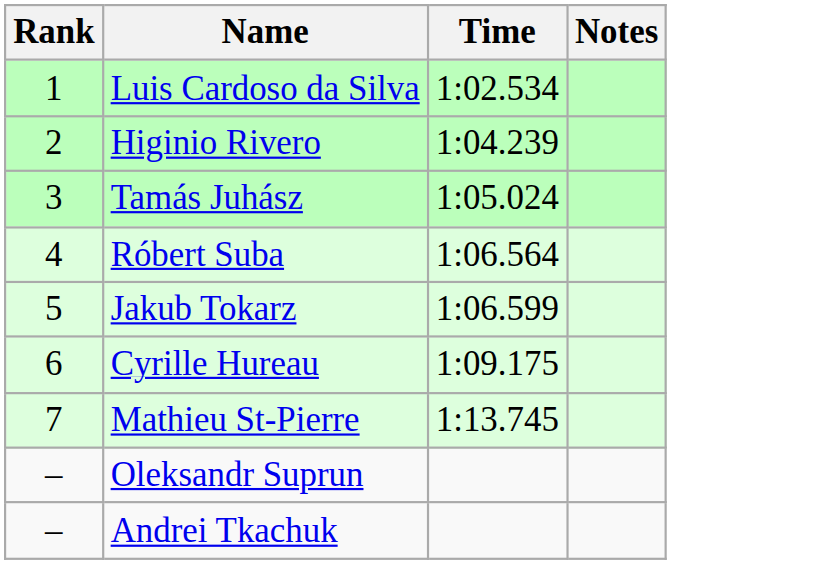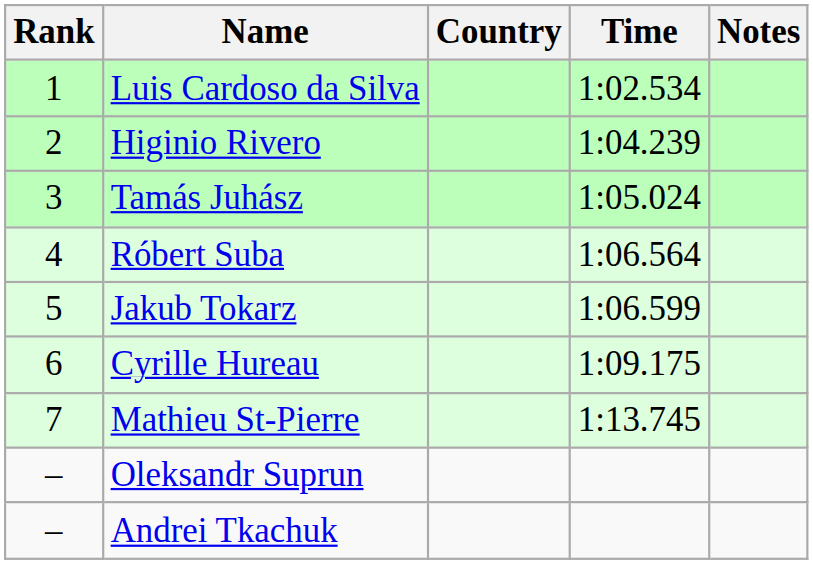+ column: Country
